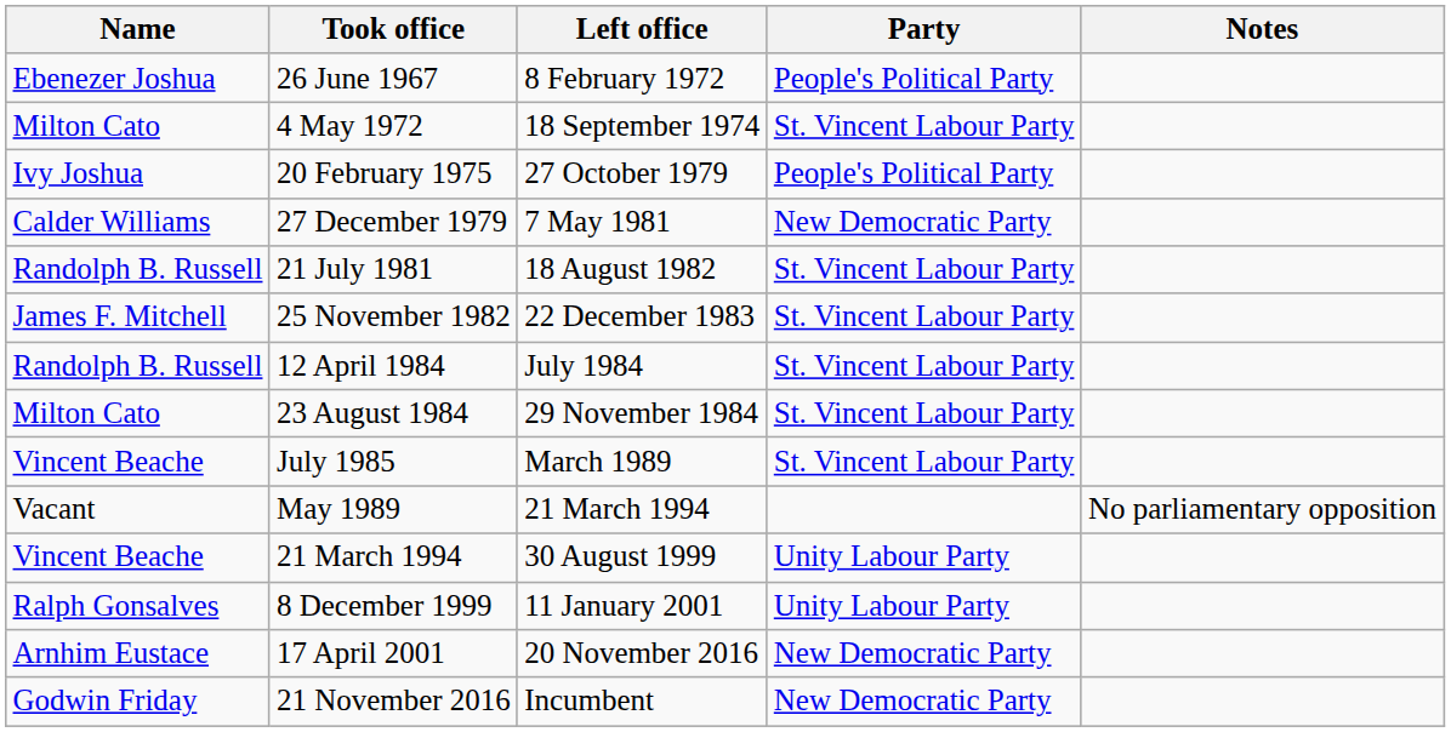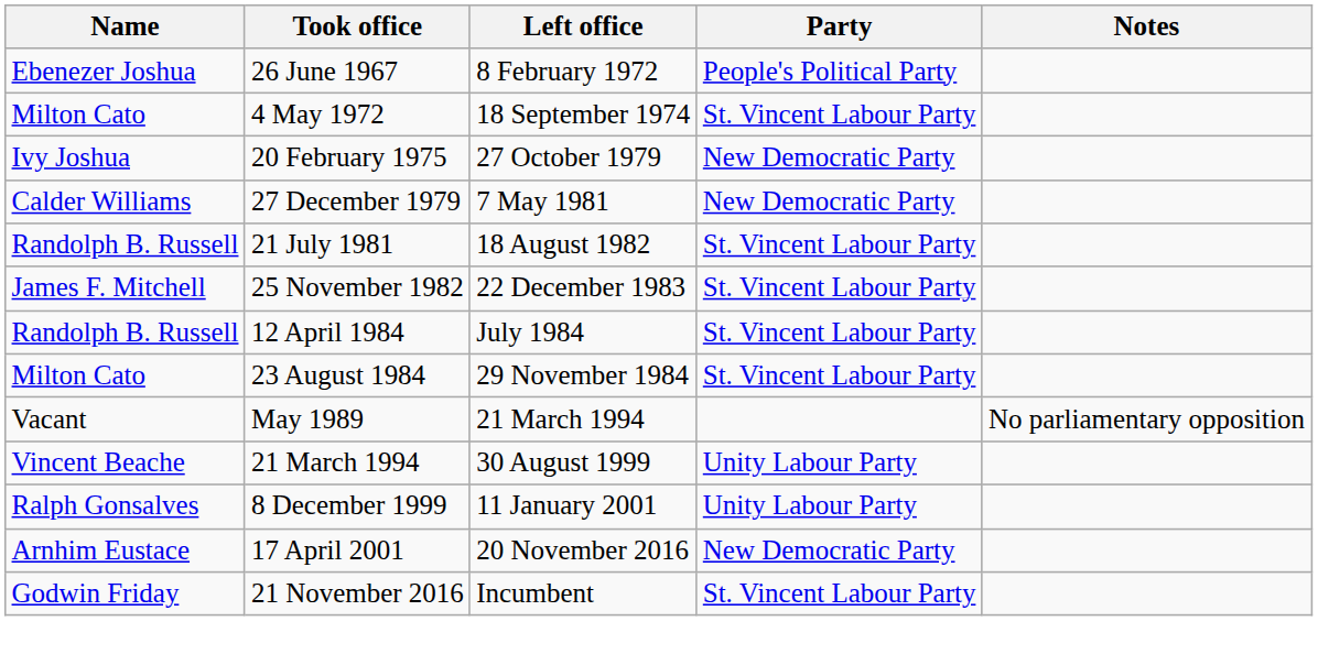20 February 1975 | Party: People's Political Party -> New Democratic Party
- row: Vincent Beache | July 1985 | March 1989 | St. Vincent Labour Party
21 November 2016 | Party: New Democratic Party -> St. Vincent Labour Party
